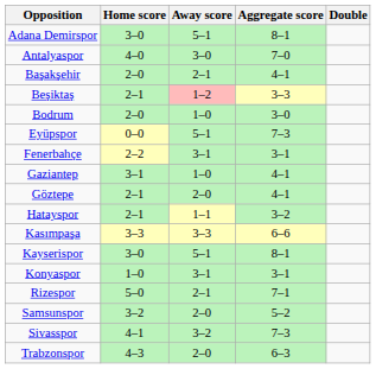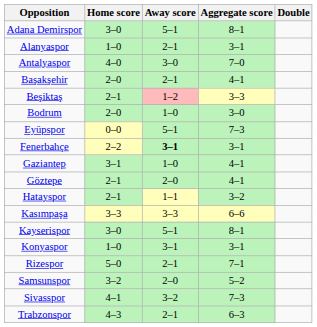+ row: Alanyaspor | 1–0 | 2–1 | 3–1
Fenerbahçe | Away score: normal -> bold
Trabzonspor | Away score: 2–0 -> 2–1
